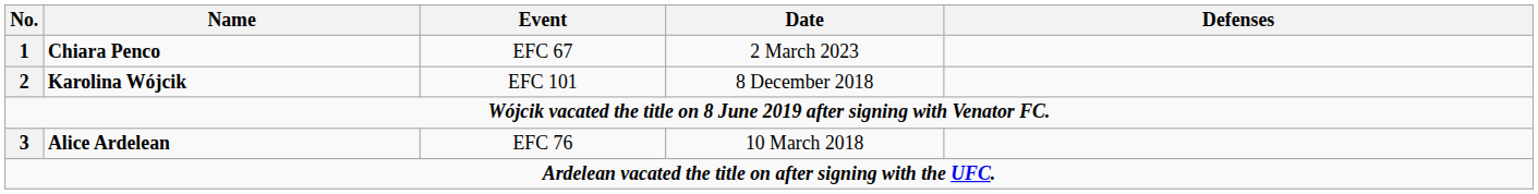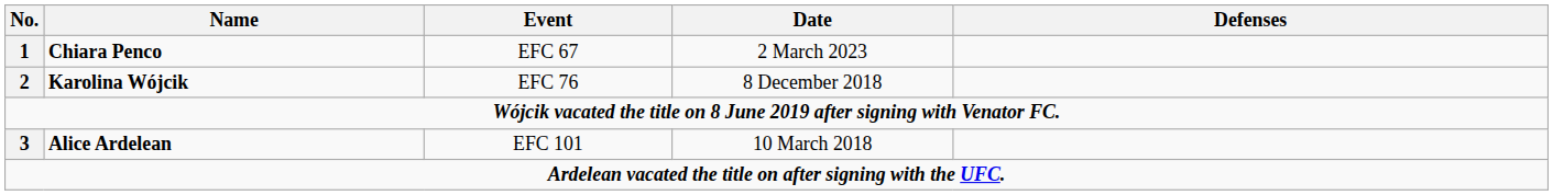Karolina Wójcik | Event: EFC 101 -> EFC 76
Alice Ardelean | Event: EFC 76 -> EFC 101
